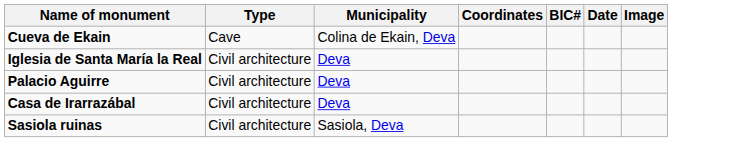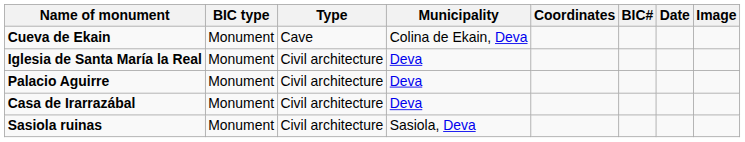+ column: BIC type | Monument | Monument | Monument | Monument | Monument
